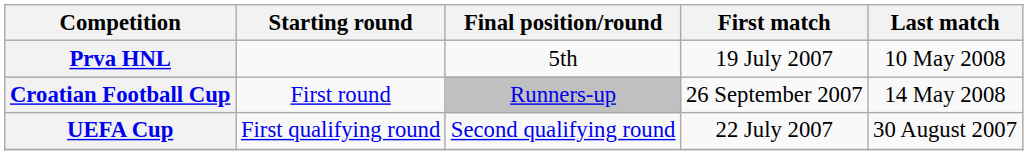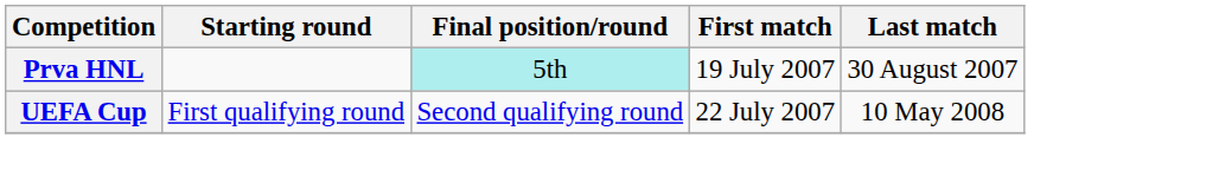Prva HNL | Final position/round: no background -> paleturquoise background
Prva HNL | Last match: 10 May 2008 -> 30 August 2007
- row: Croatian Football Cup | First round | Runners-up | 26 September 2007 | 14 May 2008
UEFA Cup | Last match: 30 August 2007 -> 10 May 2008
